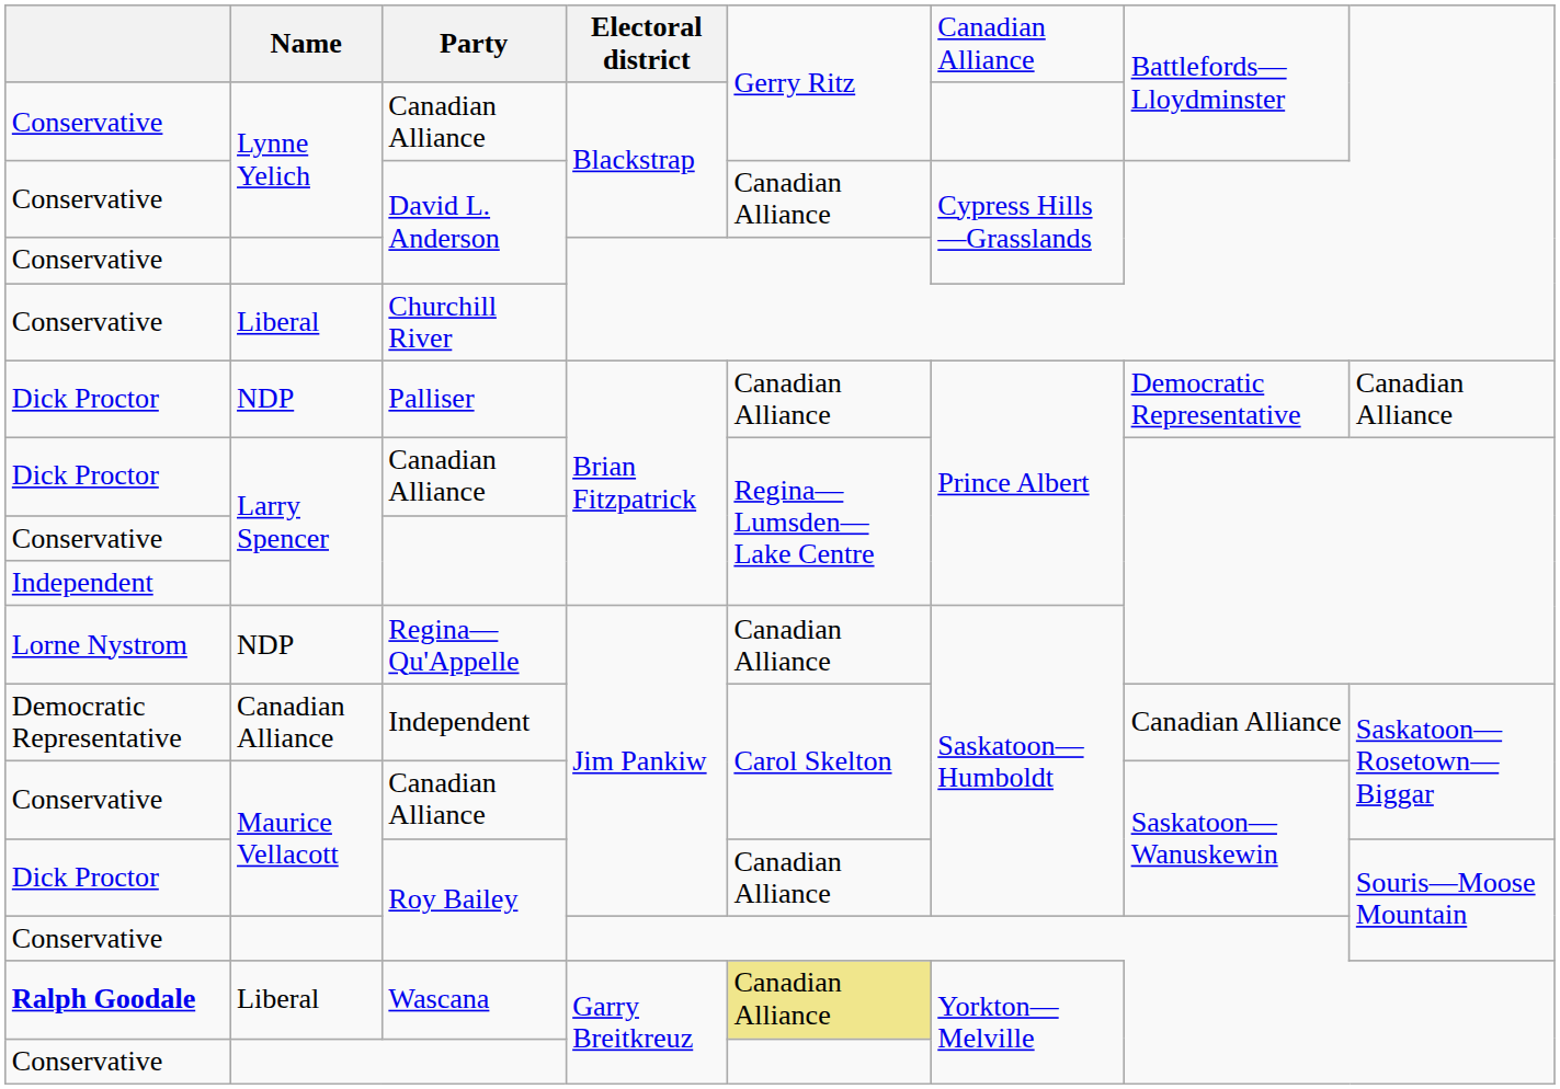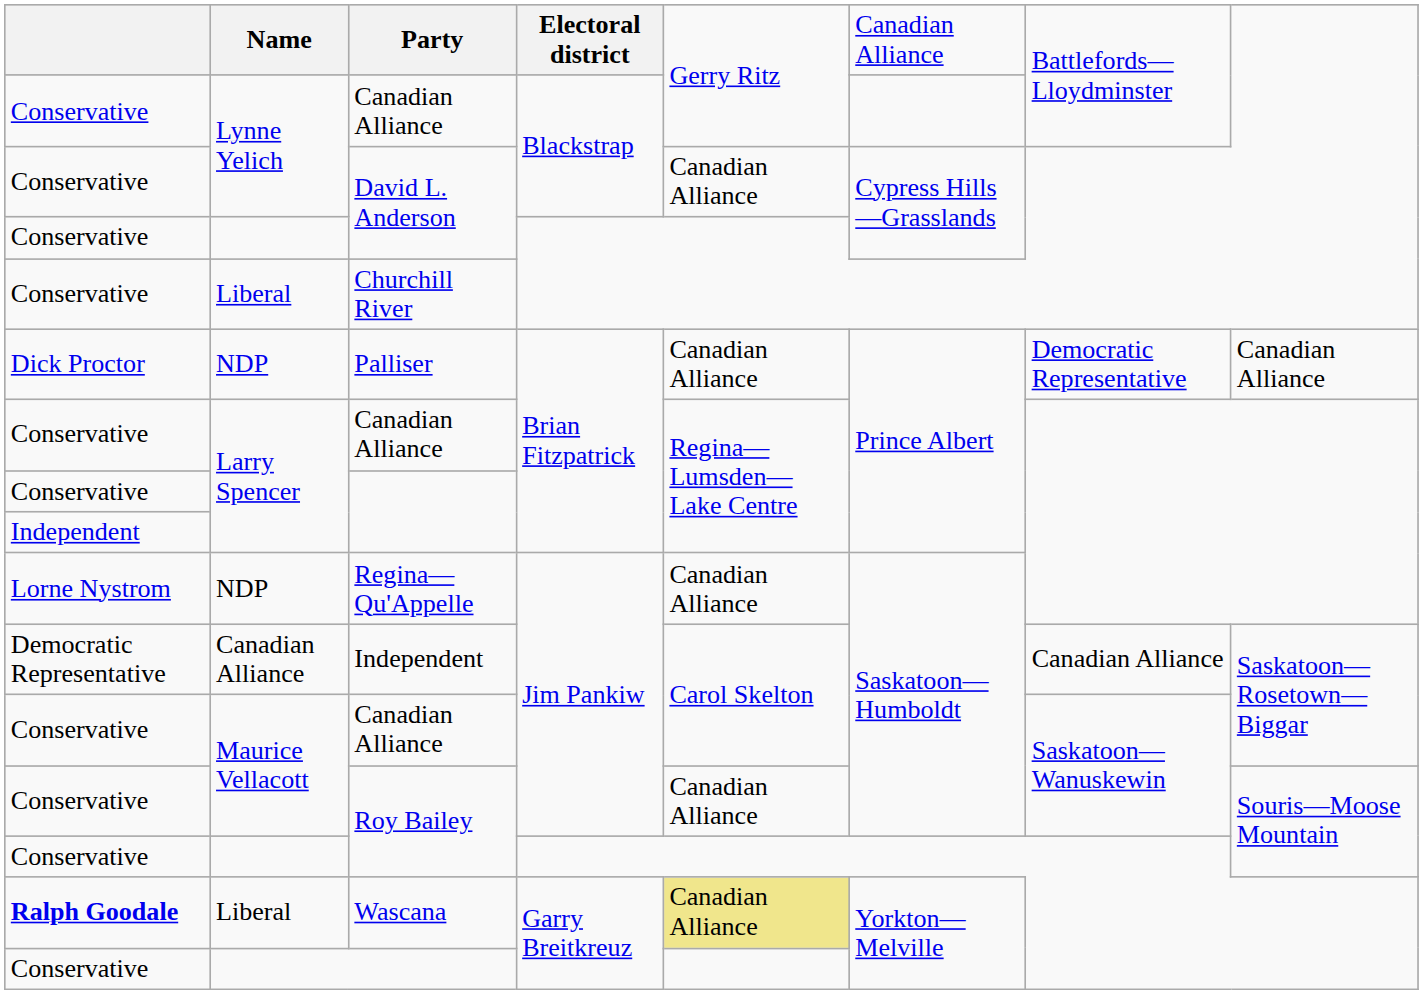Larry Spencer / Canadian Alliance | column 1: Dick Proctor -> Conservative
Maurice Vellacott / Roy Bailey | column 1: Dick Proctor -> Conservative
